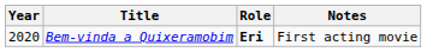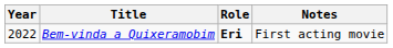Bem-vinda a Quixeramobim | Year: 2020 -> 2022
